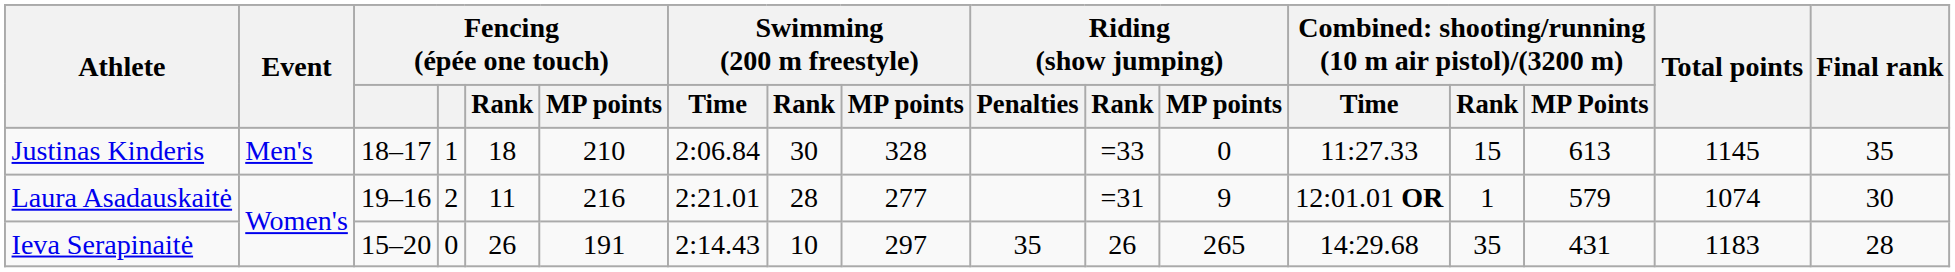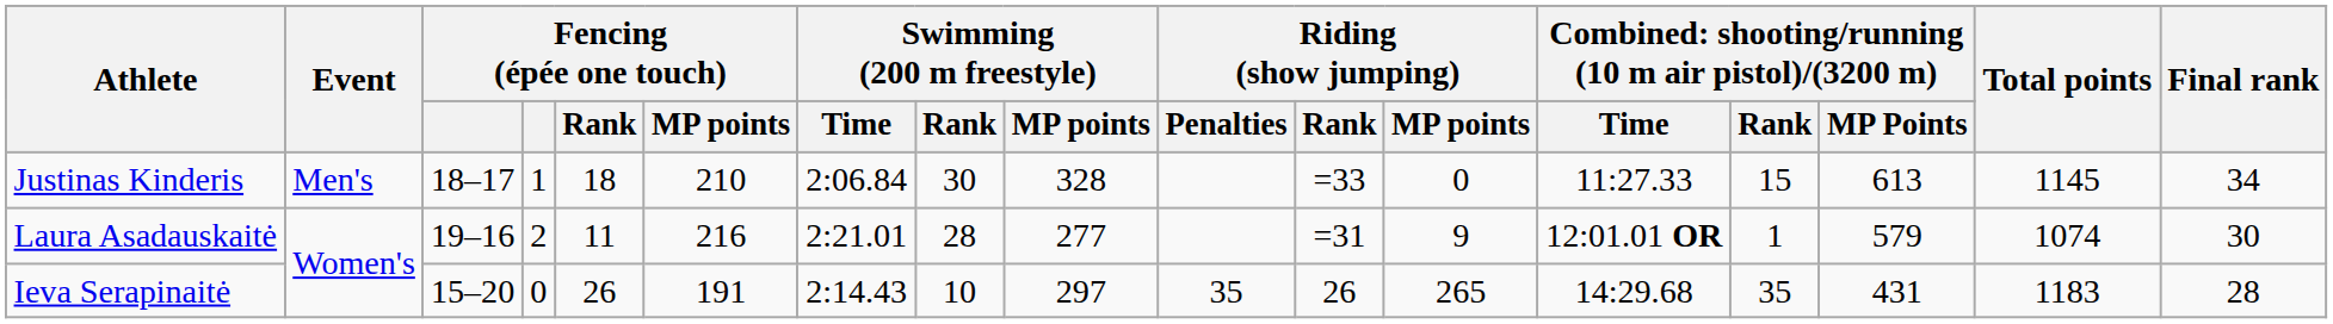Justinas Kinderis | Final rank: 35 -> 34
